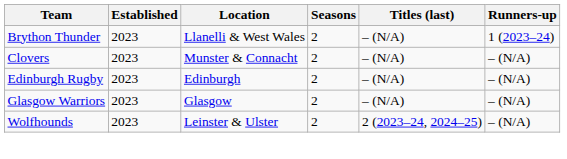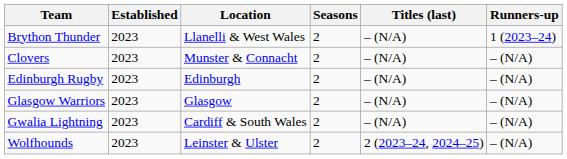+ row: Gwalia Lightning | 2023 | Cardiff & South Wales | 2 | – (N/A) | – (N/A)
